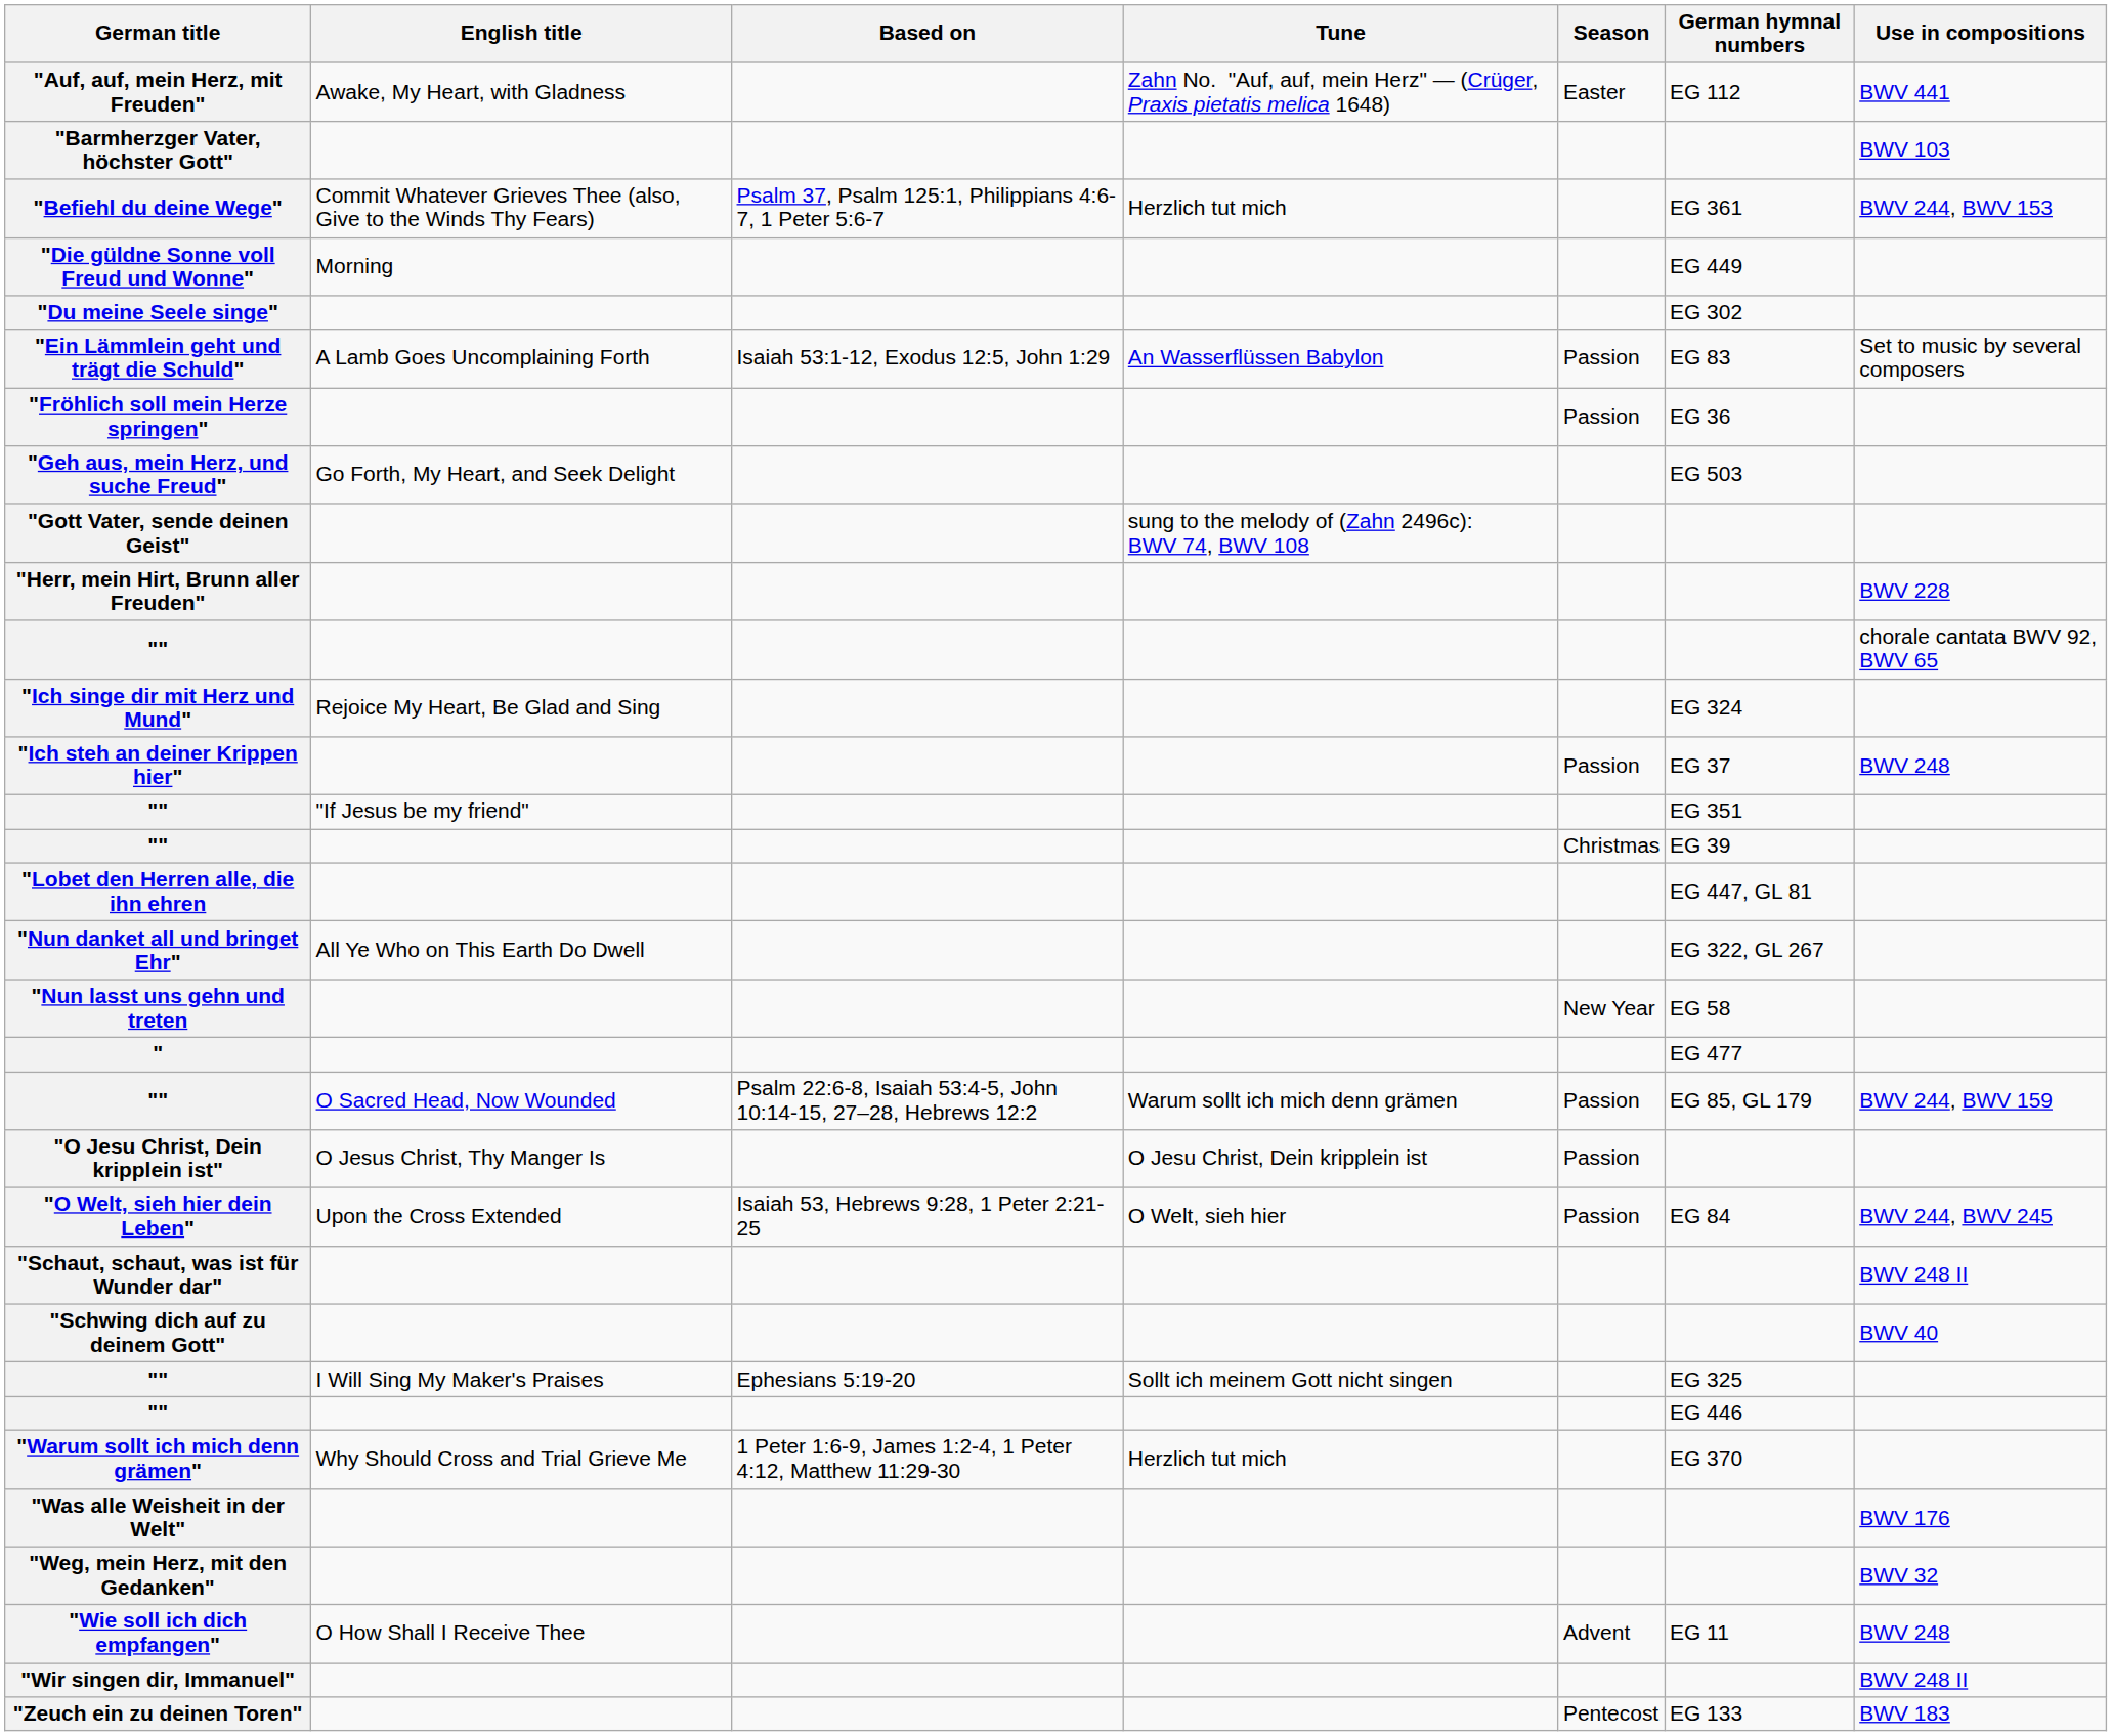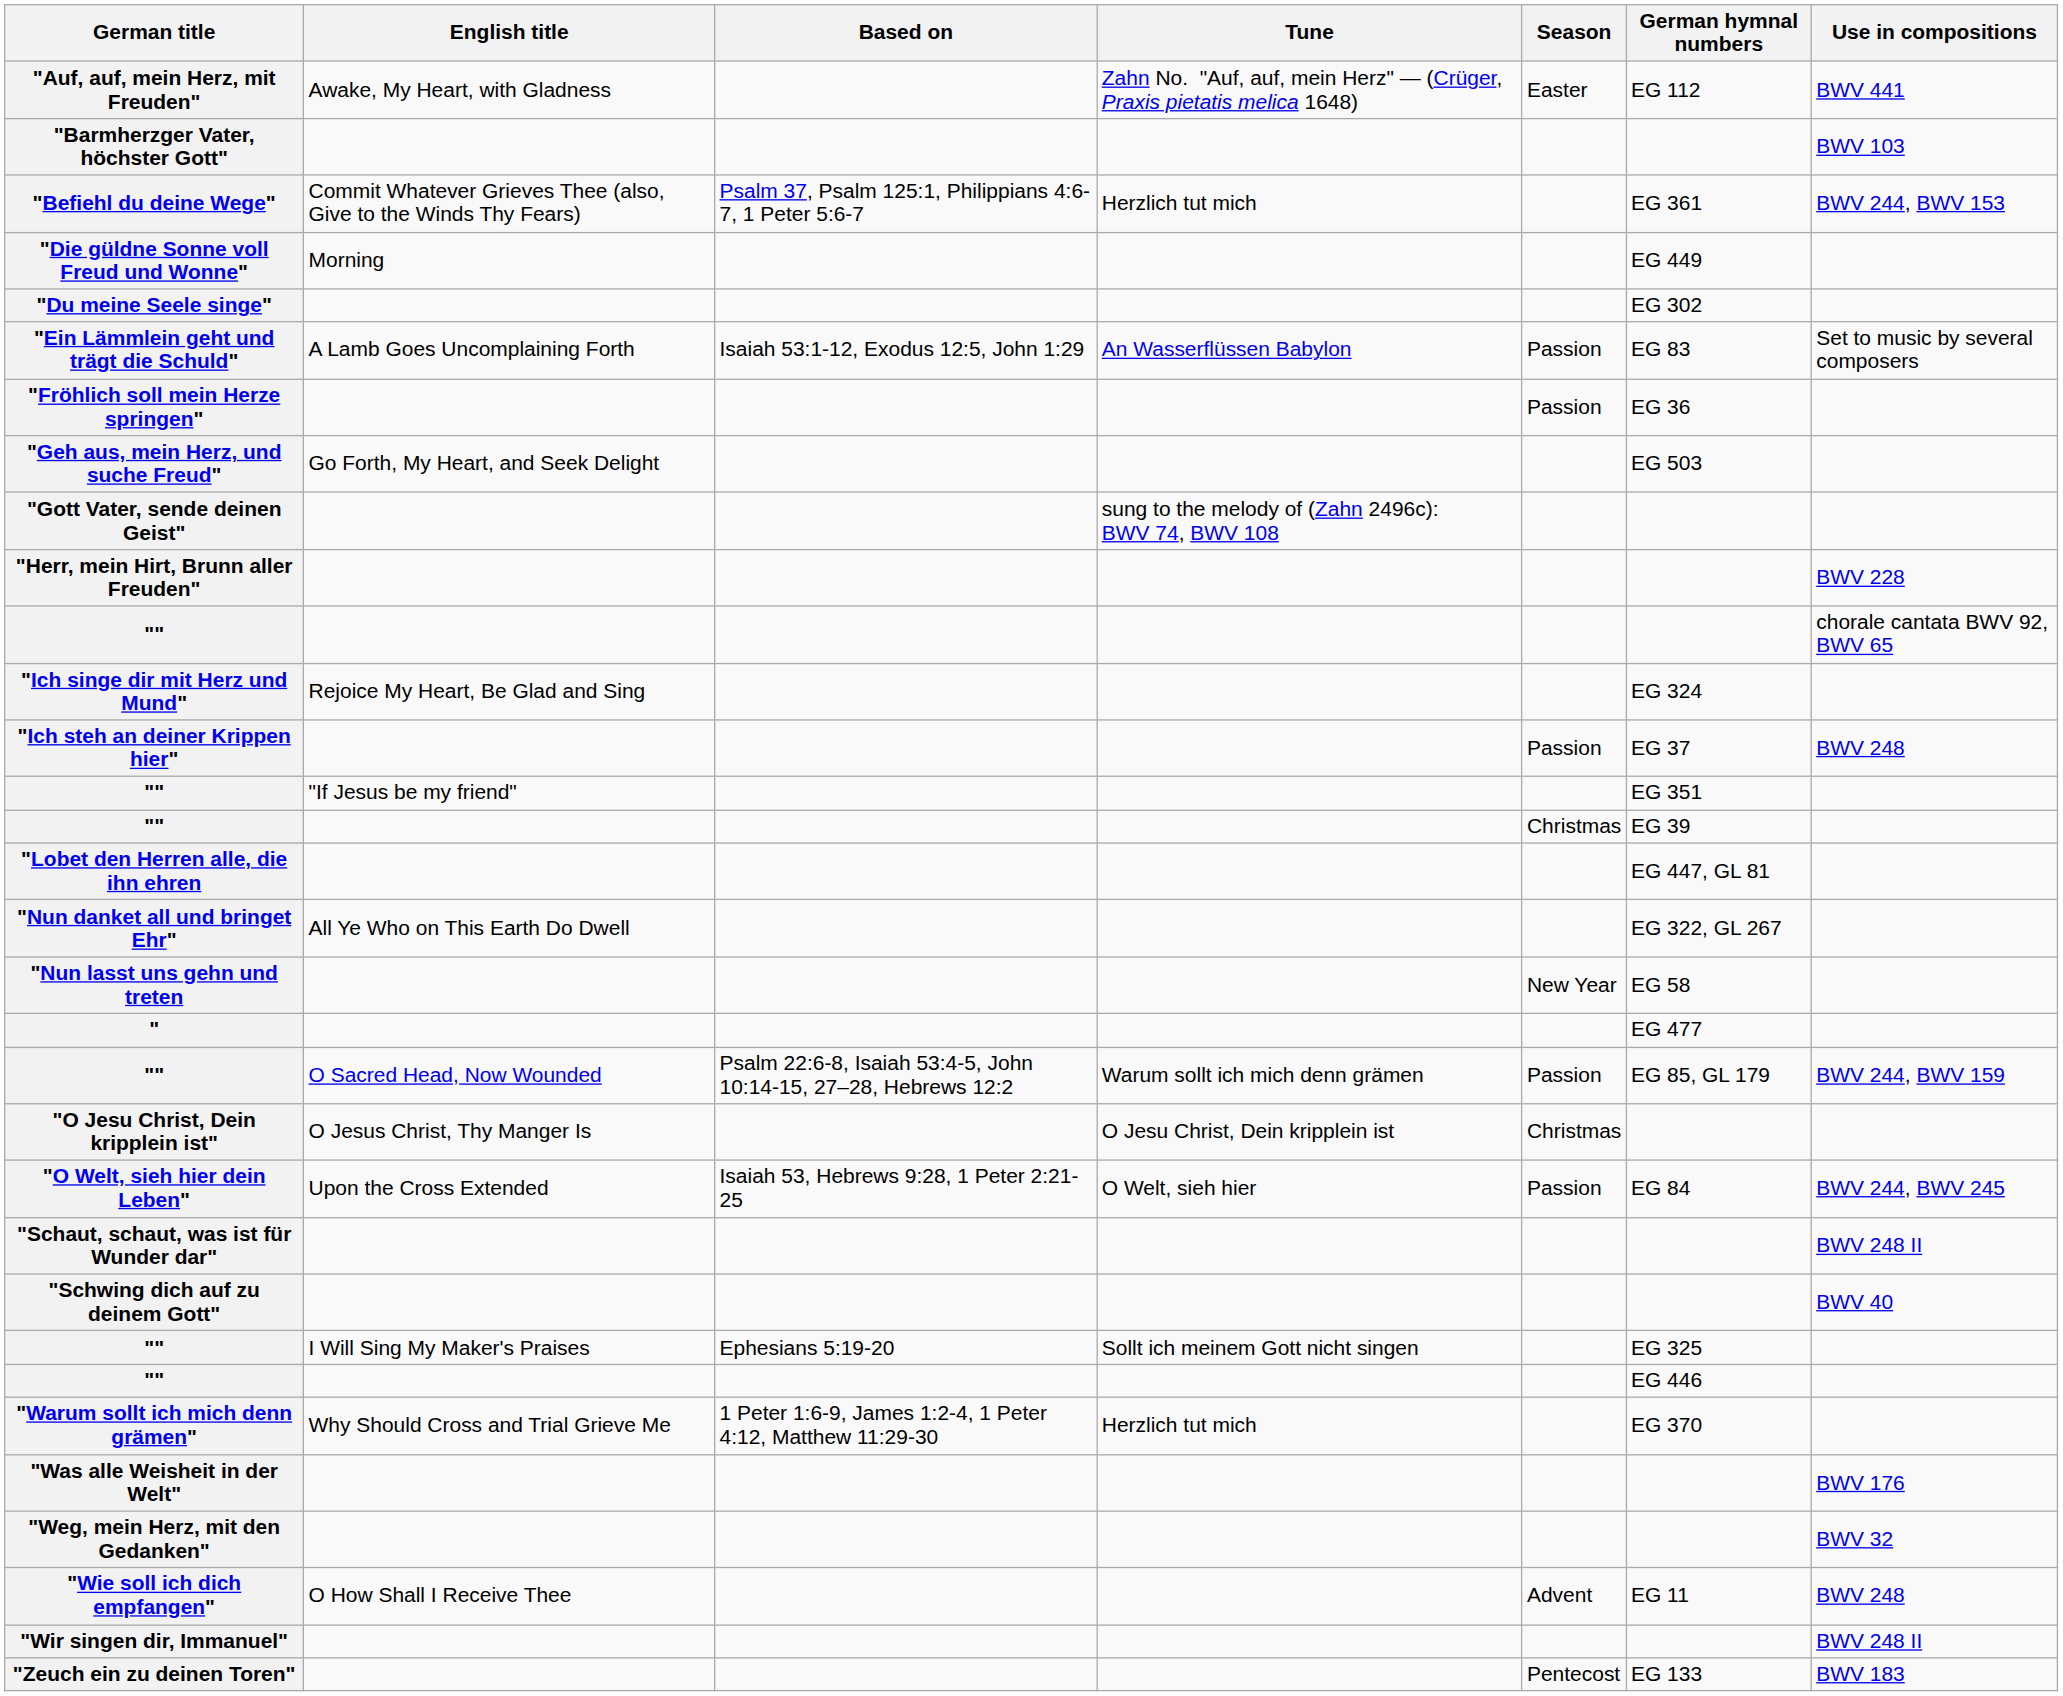"O Jesu Christ, Dein kripplein ist" | Season: Passion -> Christmas
